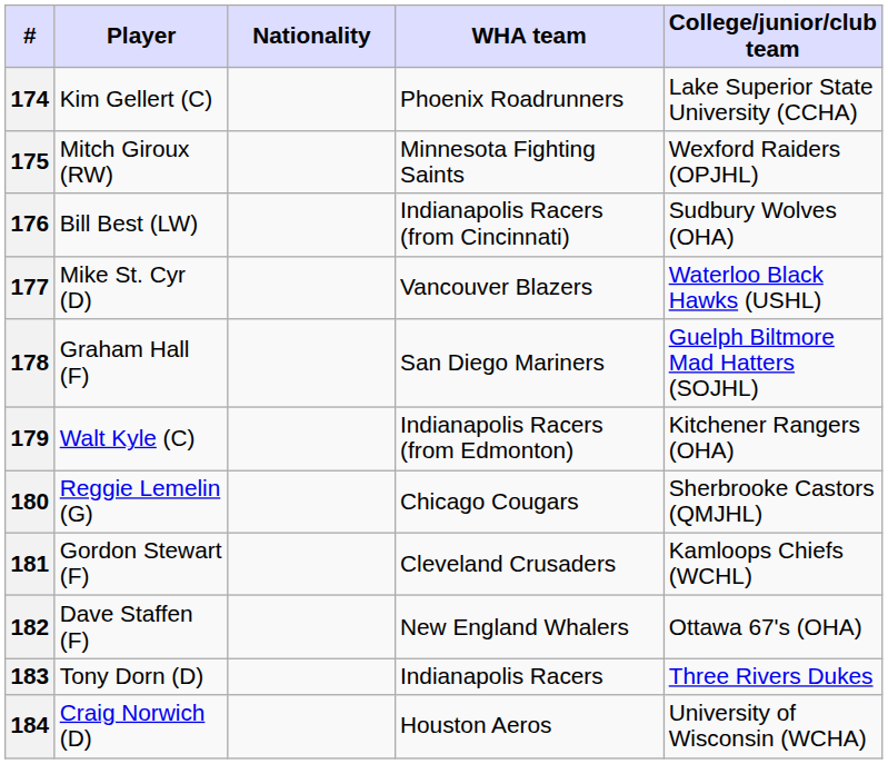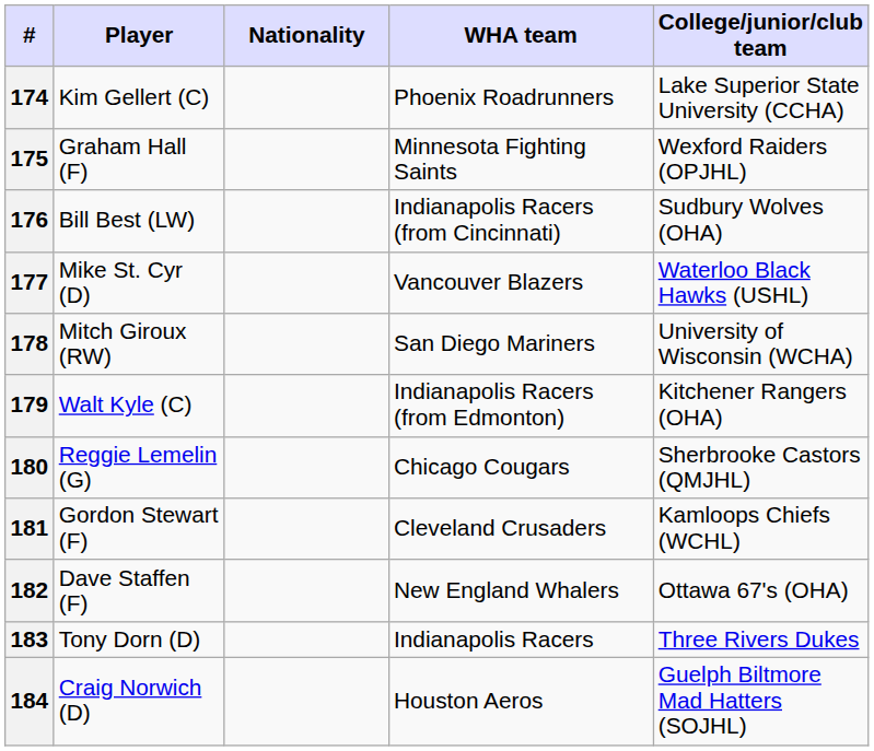175 | Player: Mitch Giroux (RW) -> Graham Hall (F)
178 | Player: Graham Hall (F) -> Mitch Giroux (RW)
178 | College/junior/club team: Guelph Biltmore Mad Hatters (SOJHL) -> University of Wisconsin (WCHA)
184 | College/junior/club team: University of Wisconsin (WCHA) -> Guelph Biltmore Mad Hatters (SOJHL)
